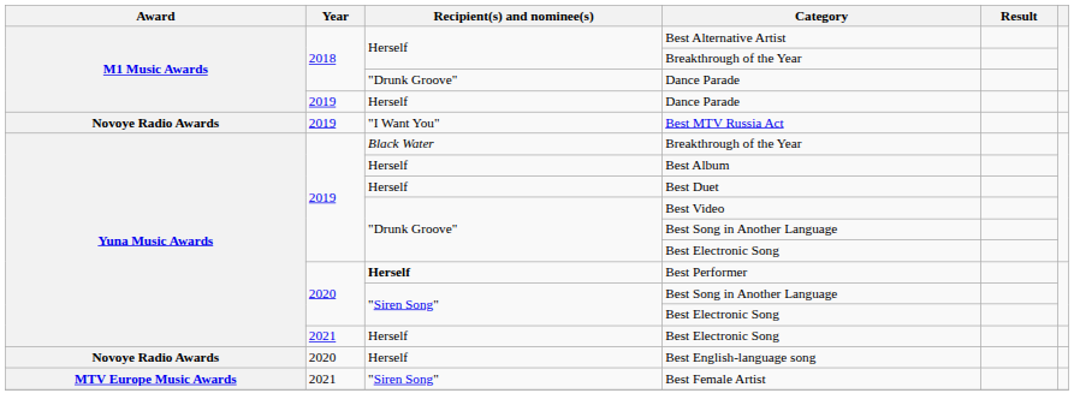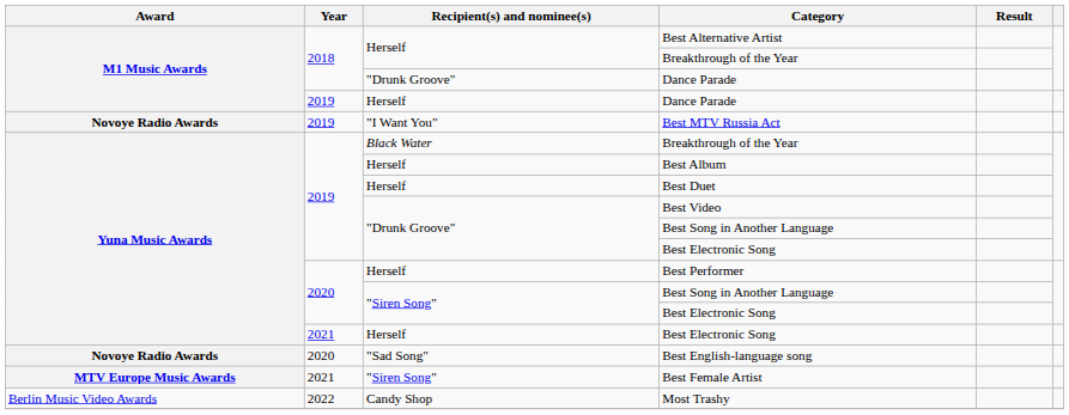Best Performer | Recipient(s) and nominee(s): bold -> normal
Best English-language song | Recipient(s) and nominee(s): Herself -> "Sad Song"
+ row: Berlin Music Video Awards | 2022 | Candy Shop | Most Trashy
